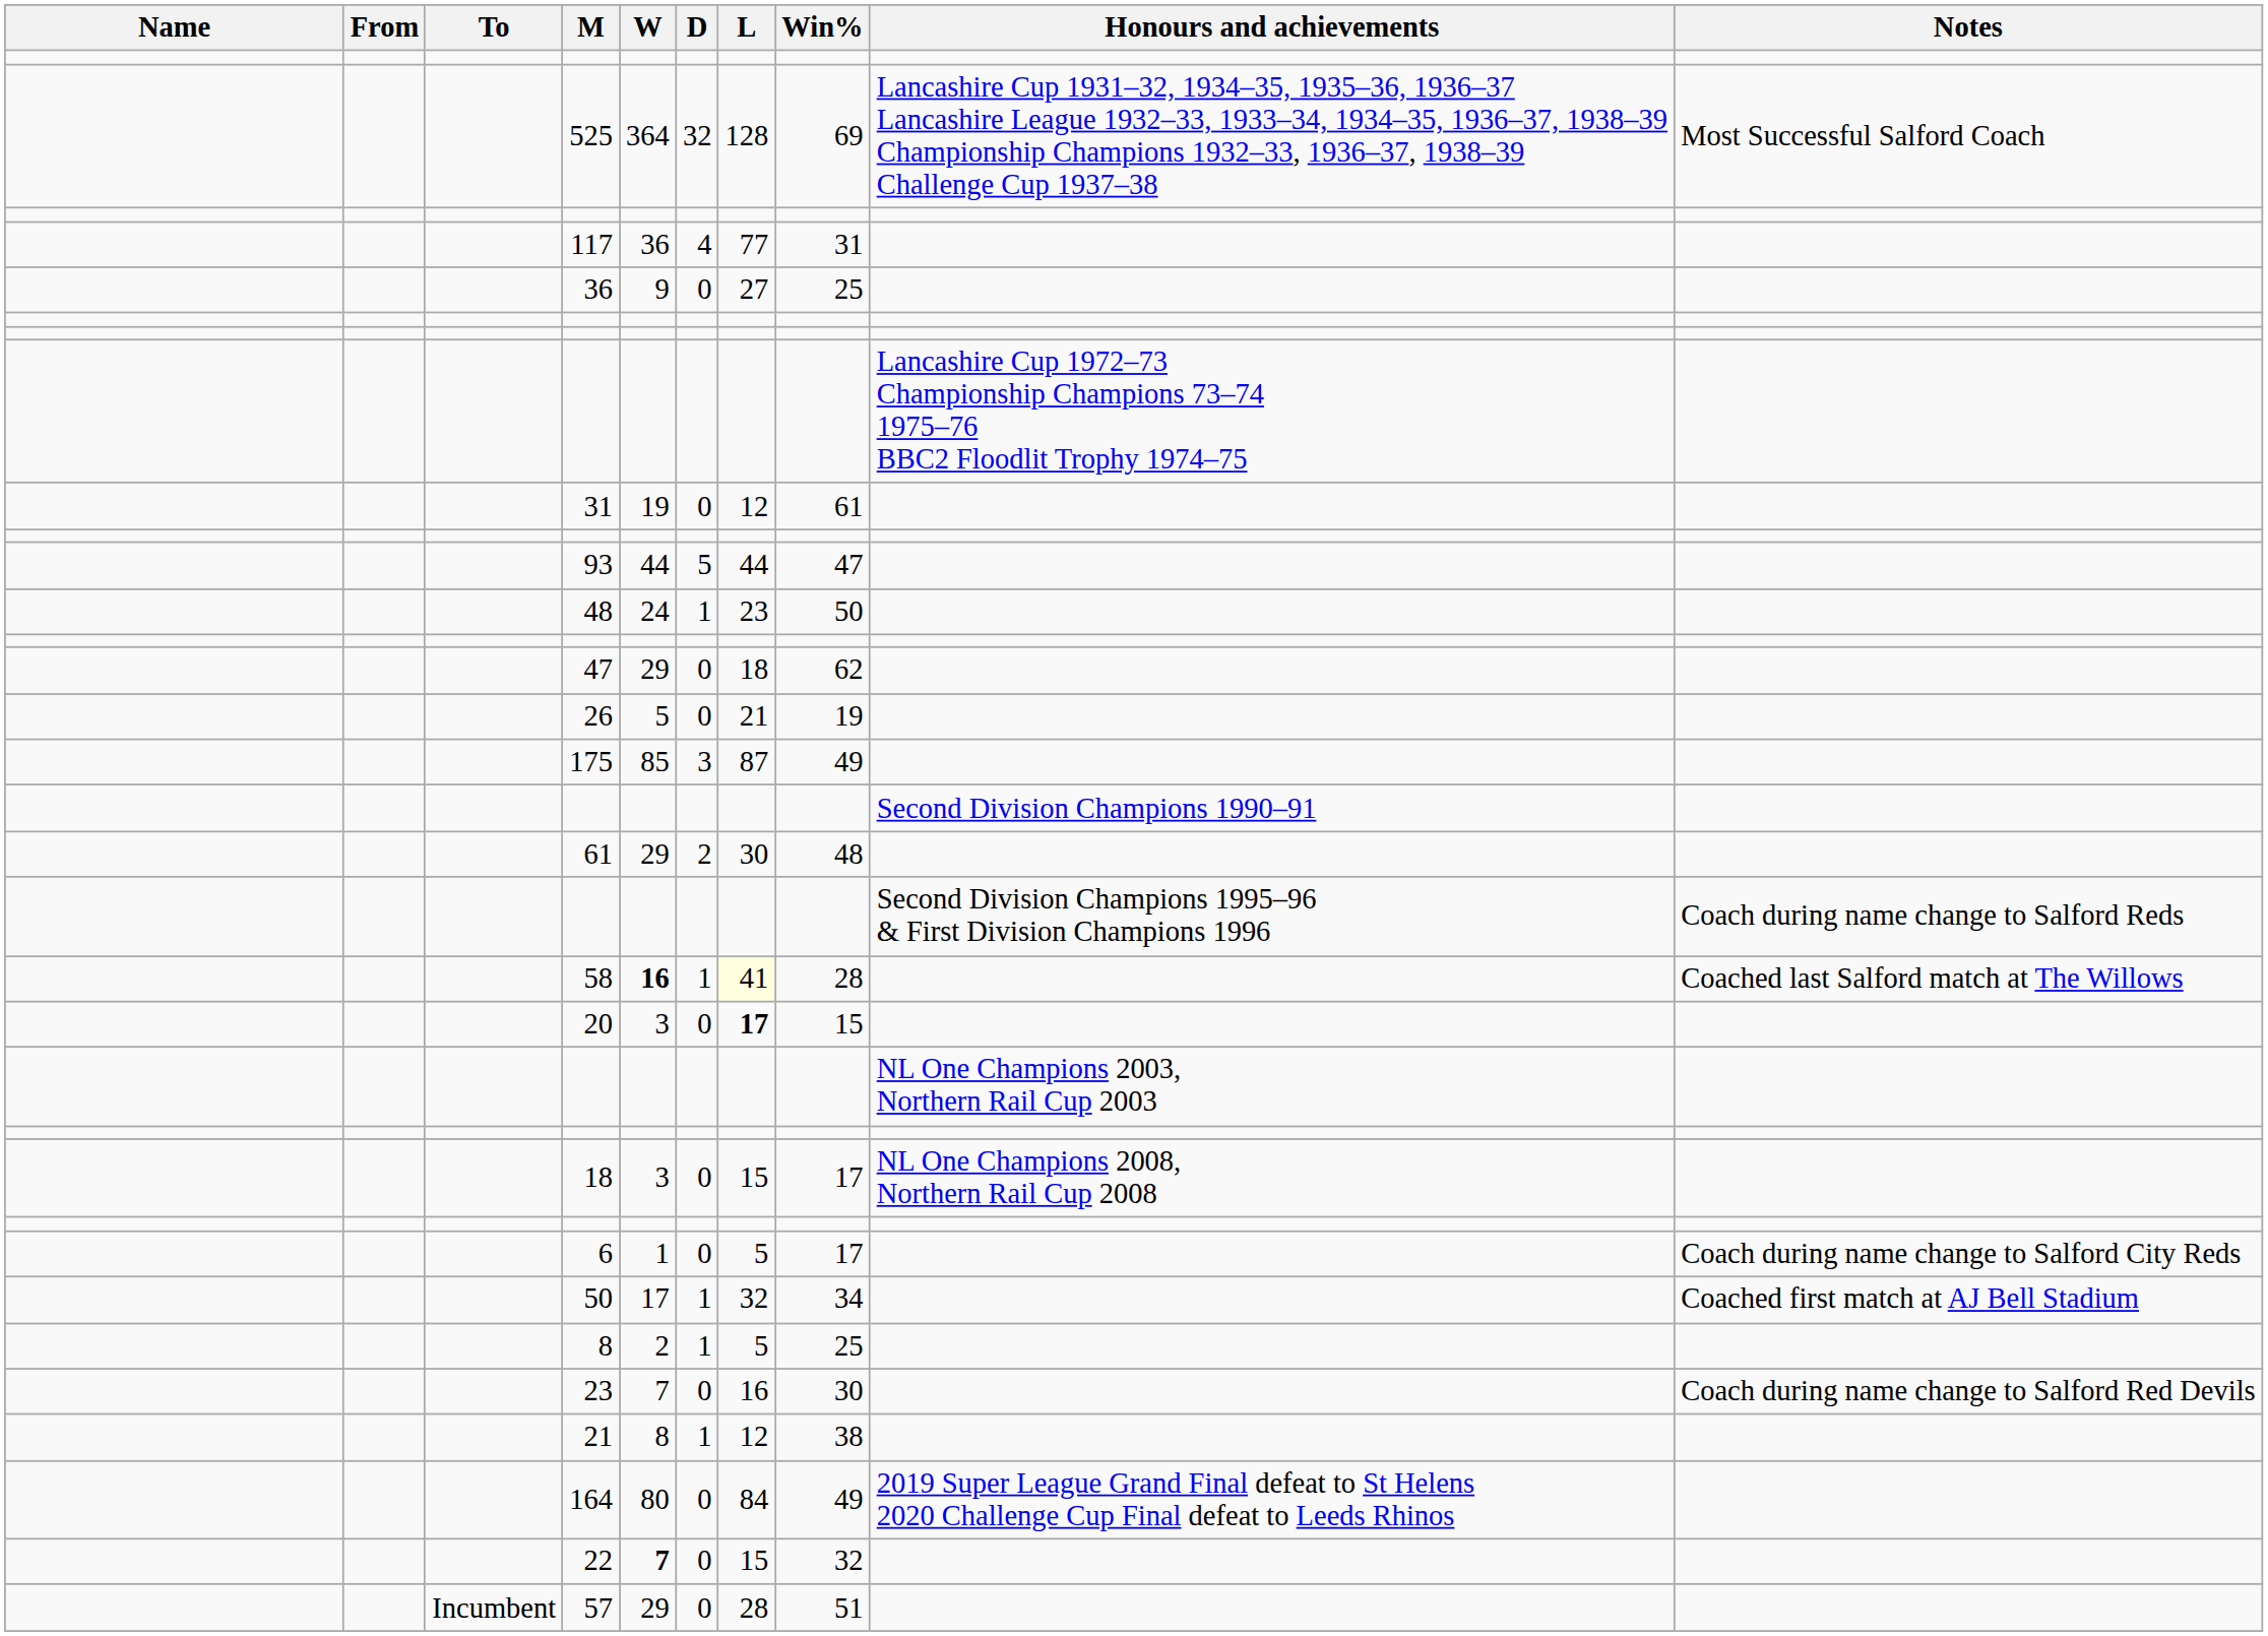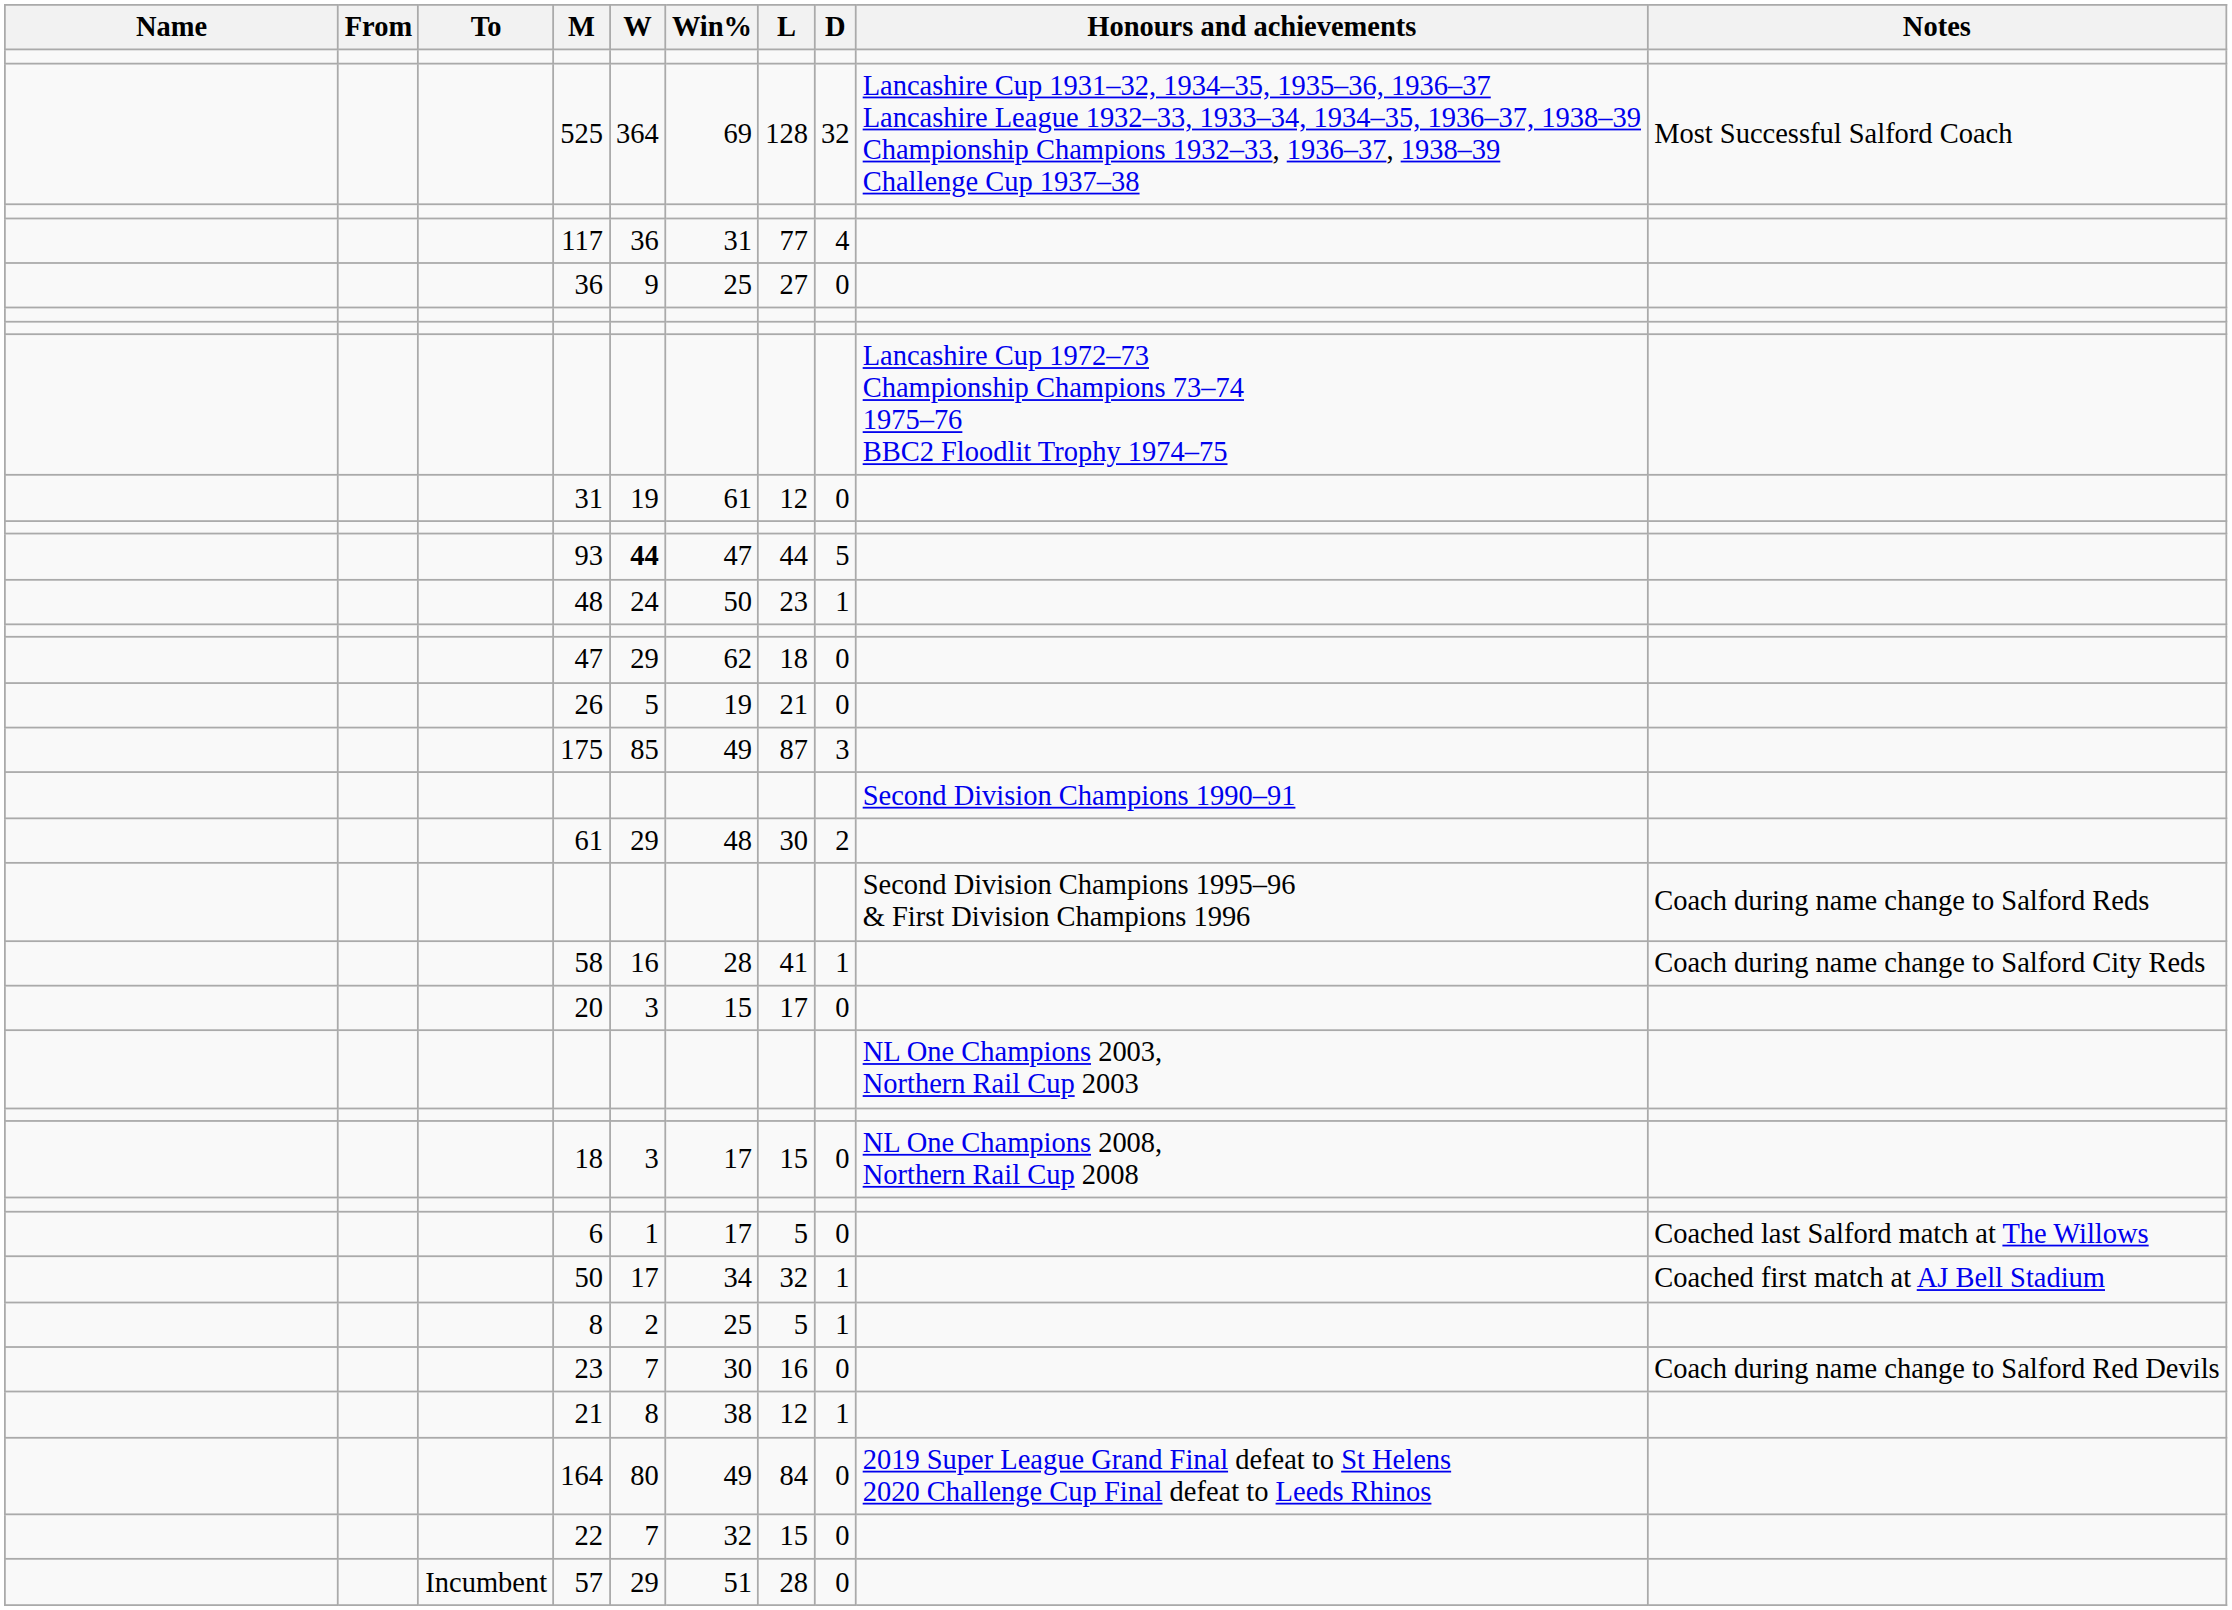columns swapped: D <-> Win%
93 | W: normal -> bold
58 | W: bold -> normal
58 | L: lightyellow background -> no background
58 | Notes: Coached last Salford match at The Willows -> Coach during name change to Salford City Reds
20 | L: bold -> normal
6 | Notes: Coach during name change to Salford City Reds -> Coached last Salford match at The Willows
22 | W: bold -> normal
